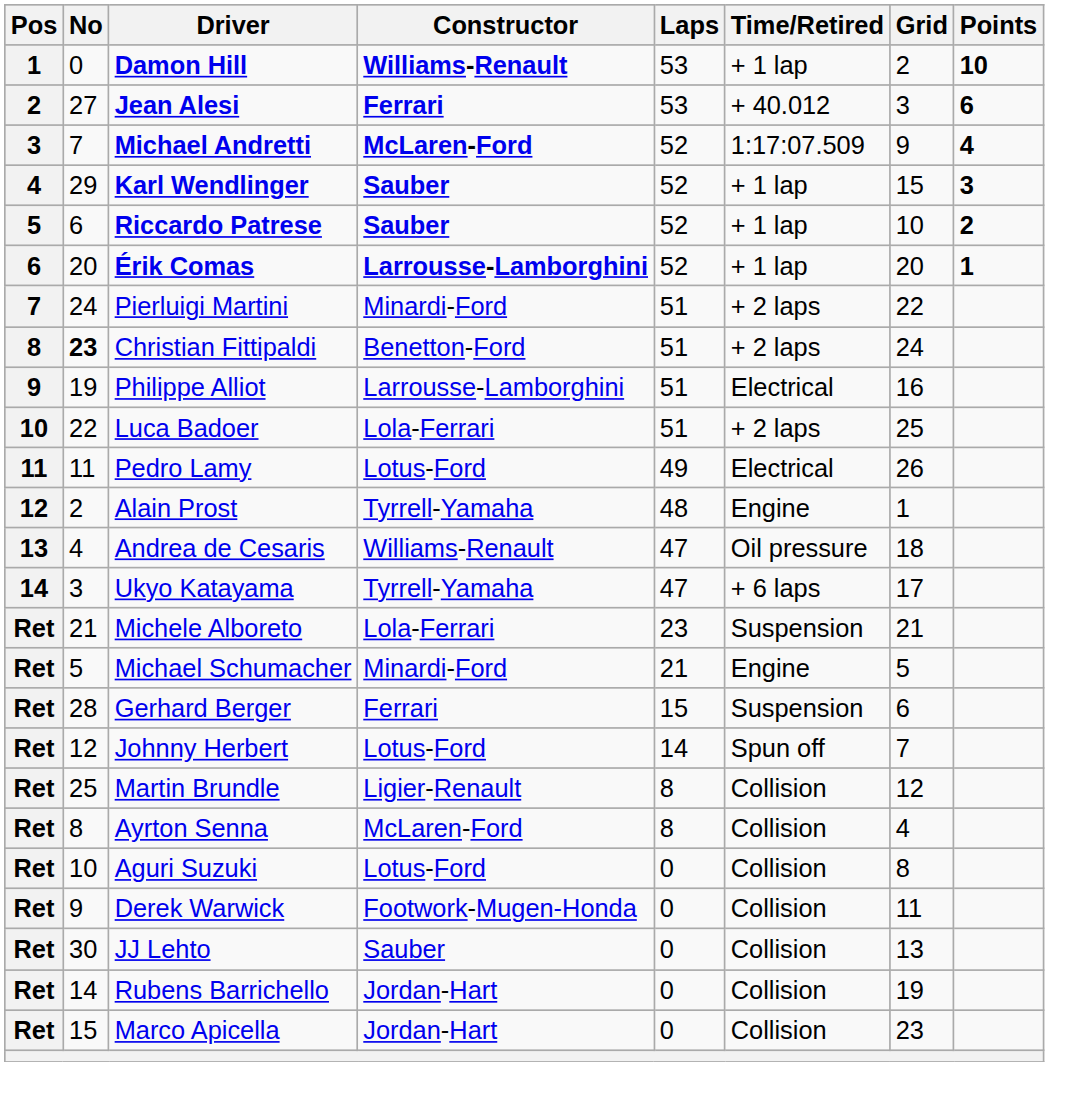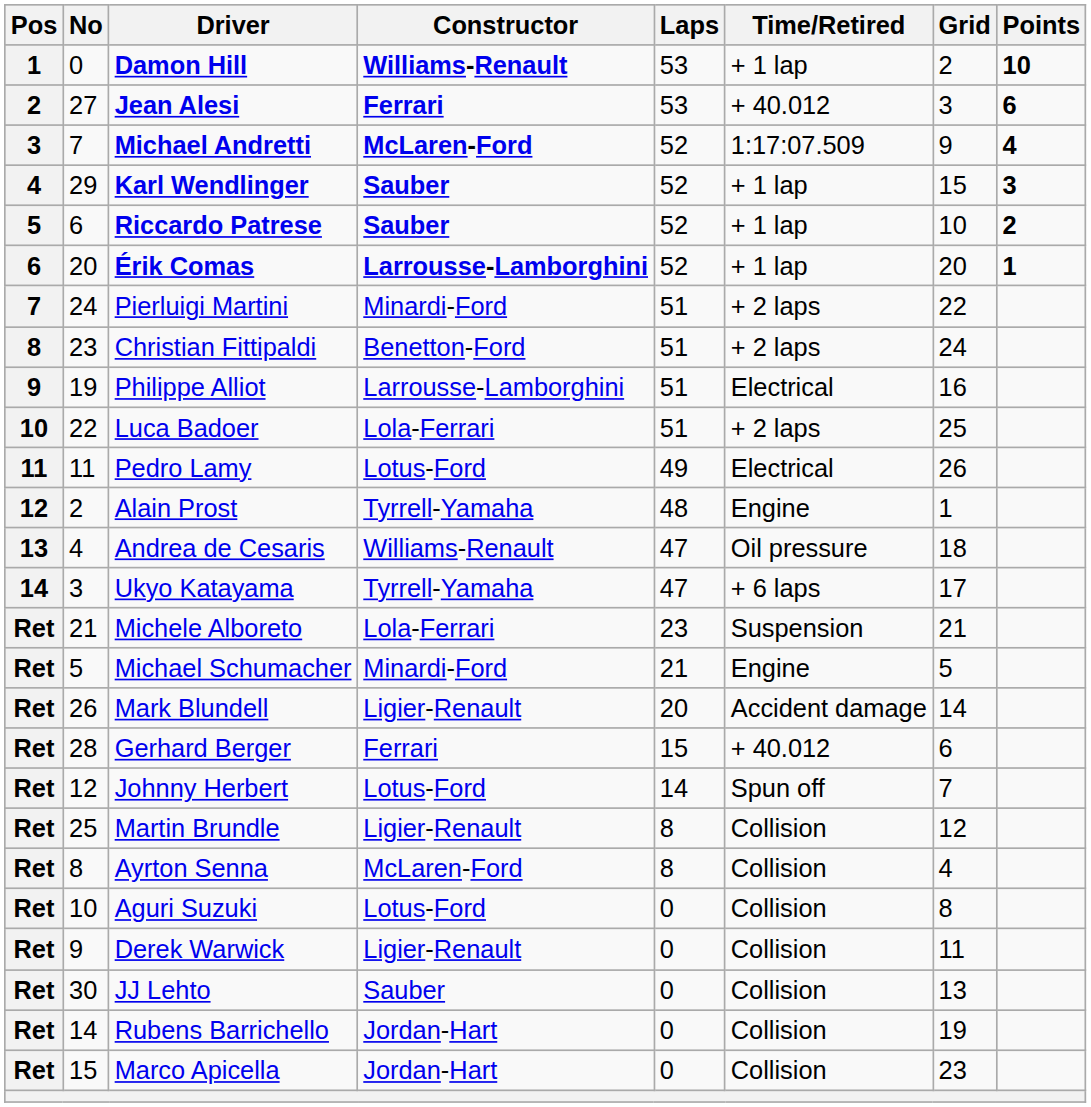Christian Fittipaldi | No: bold -> normal
+ row: Ret | 26 | Mark Blundell | Ligier-Renault | 20 | Accident damage | 14
Gerhard Berger | Time/Retired: Suspension -> + 40.012
Derek Warwick | Constructor: Footwork-Mugen-Honda -> Ligier-Renault
